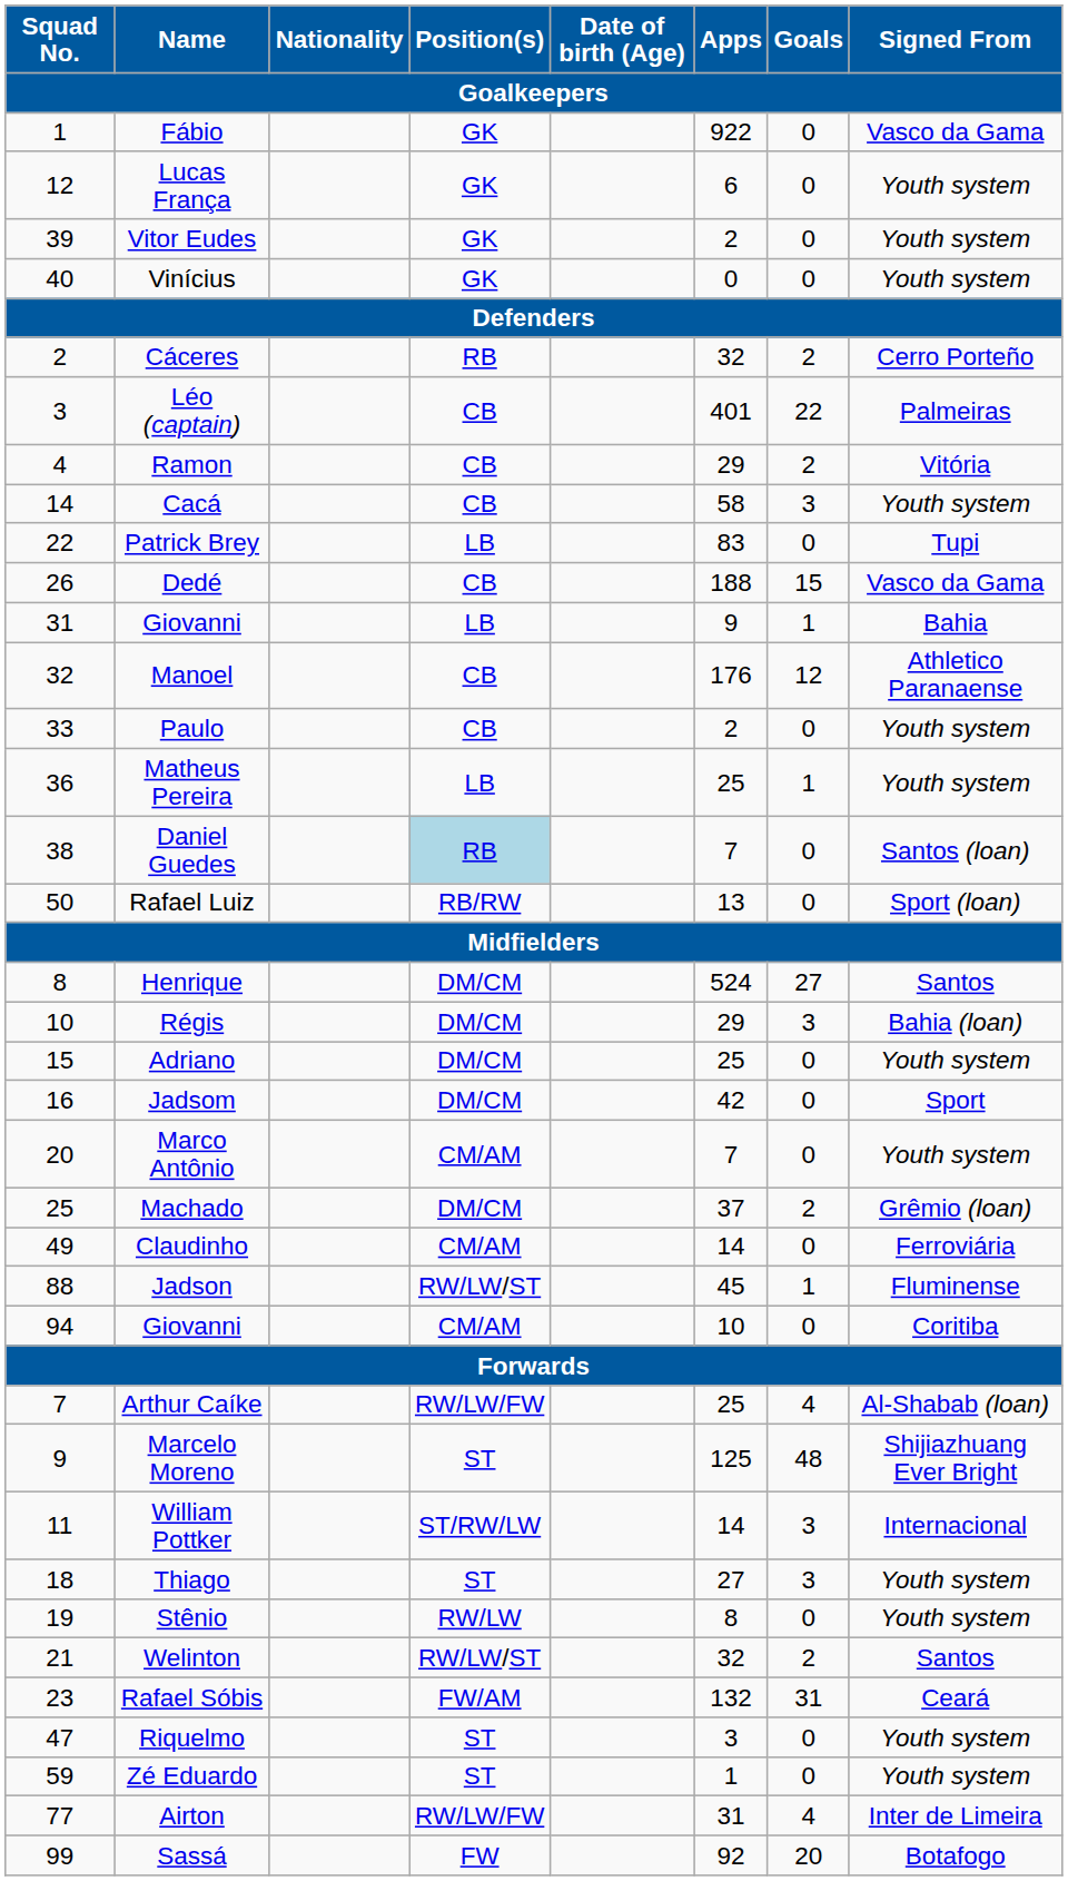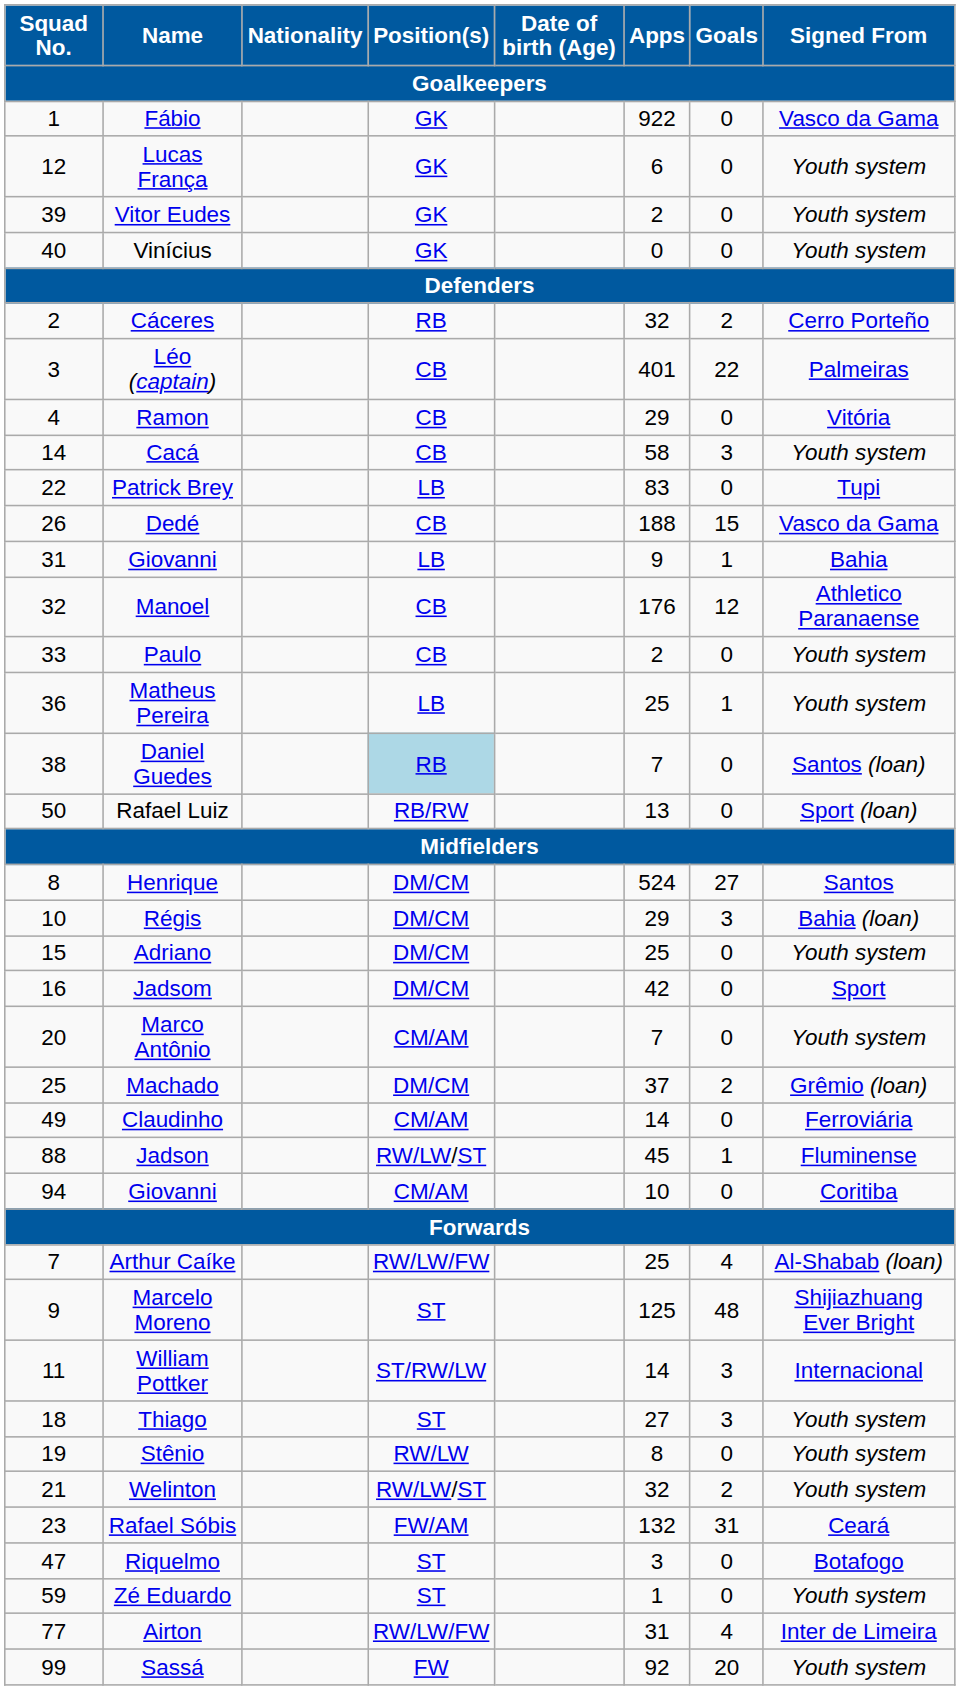Ramon | Goals: 2 -> 0
Welinton | Signed From: Santos -> Youth system
Riquelmo | Signed From: Youth system -> Botafogo
Sassá | Signed From: Botafogo -> Youth system
